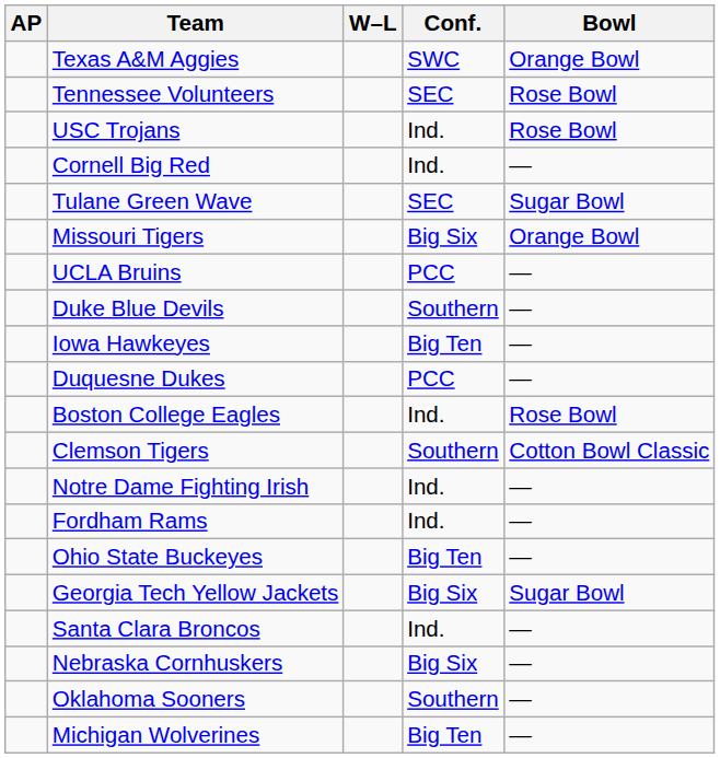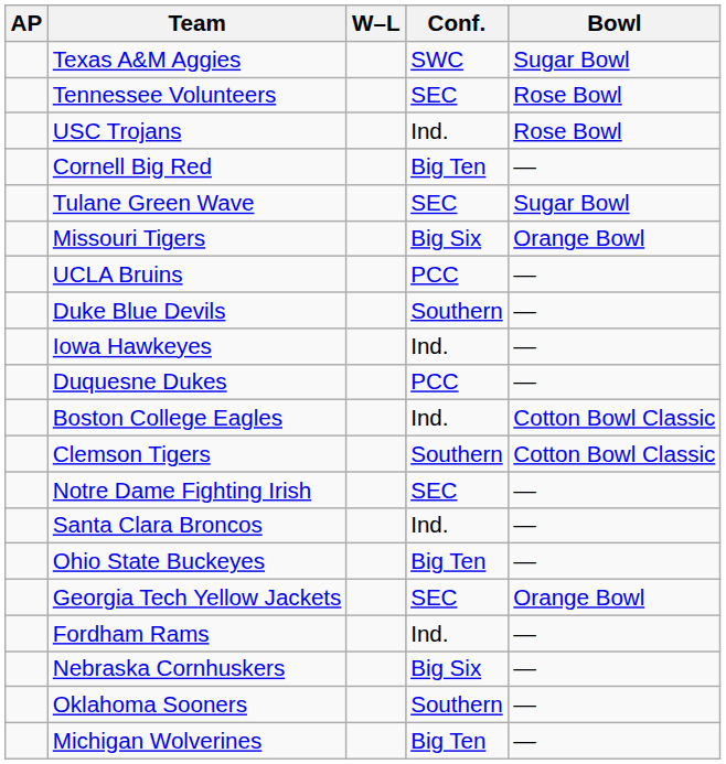Texas A&M Aggies | Bowl: Orange Bowl -> Sugar Bowl
Cornell Big Red | Conf.: Ind. -> Big Ten
Iowa Hawkeyes | Conf.: Big Ten -> Ind.
Boston College Eagles | Bowl: Rose Bowl -> Cotton Bowl Classic
Notre Dame Fighting Irish | Conf.: Ind. -> SEC
rows swapped: Santa Clara Broncos <-> Fordham Rams
Georgia Tech Yellow Jackets | Conf.: Big Six -> SEC
Georgia Tech Yellow Jackets | Bowl: Sugar Bowl -> Orange Bowl
